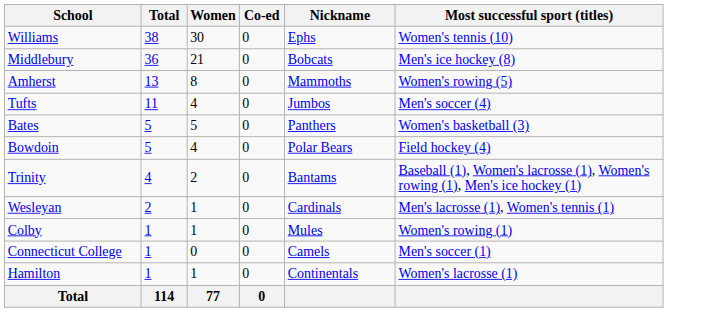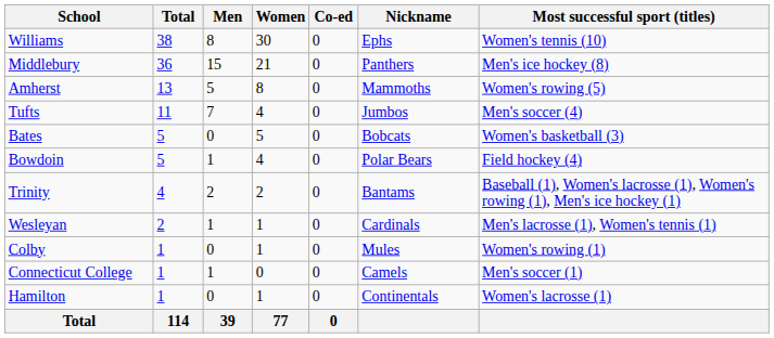+ column: Men | 8 | 15 | 5 | 7 | 0 | 1 | 2 | 1 | 0 | 1 | 0 | 39
Middlebury | Nickname: Bobcats -> Panthers
Bates | Nickname: Panthers -> Bobcats
